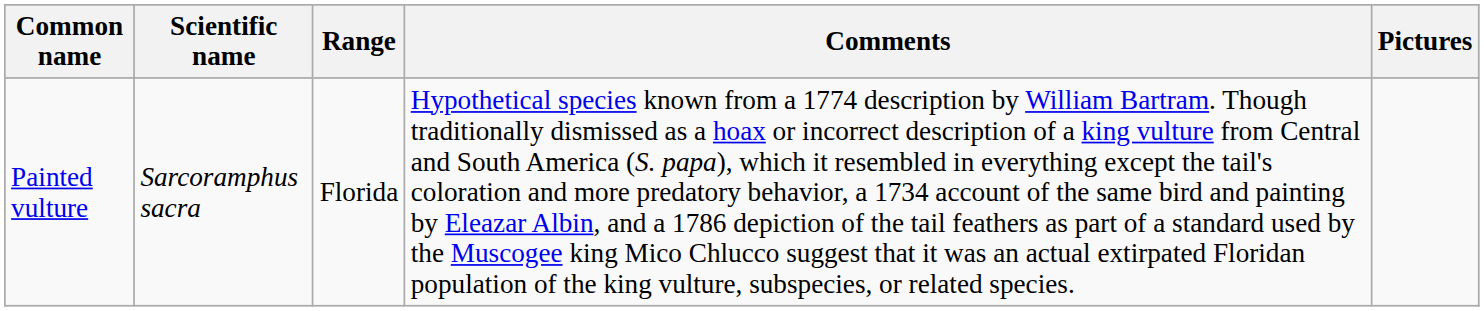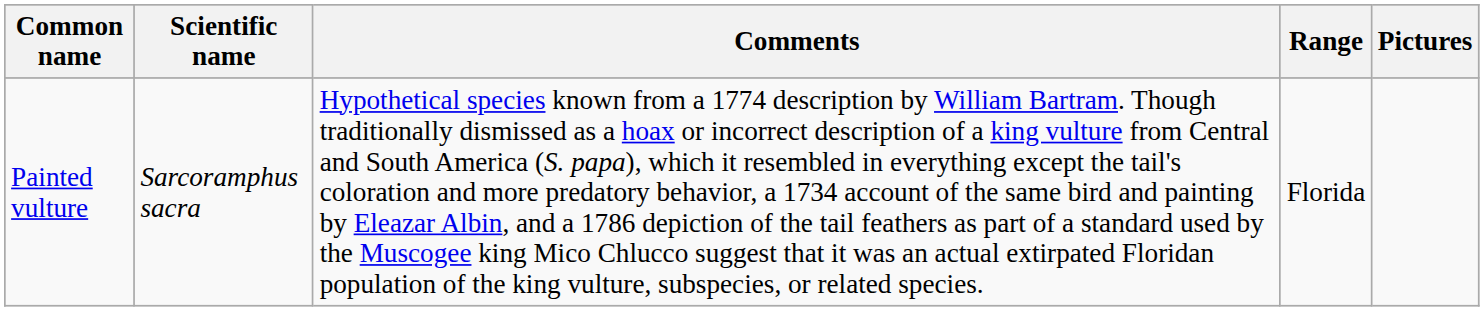columns swapped: Range <-> Comments
